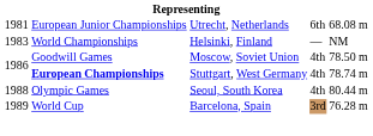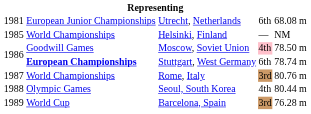Helsinki, Finland | column 1: 1983 -> 1985
Moscow, Soviet Union | column 4: no background -> pink background
Stuttgart, West Germany | column 4: 4th -> 6th
+ row: 1987 | World Championships | Rome, Italy | 3rd | 80.76 m
